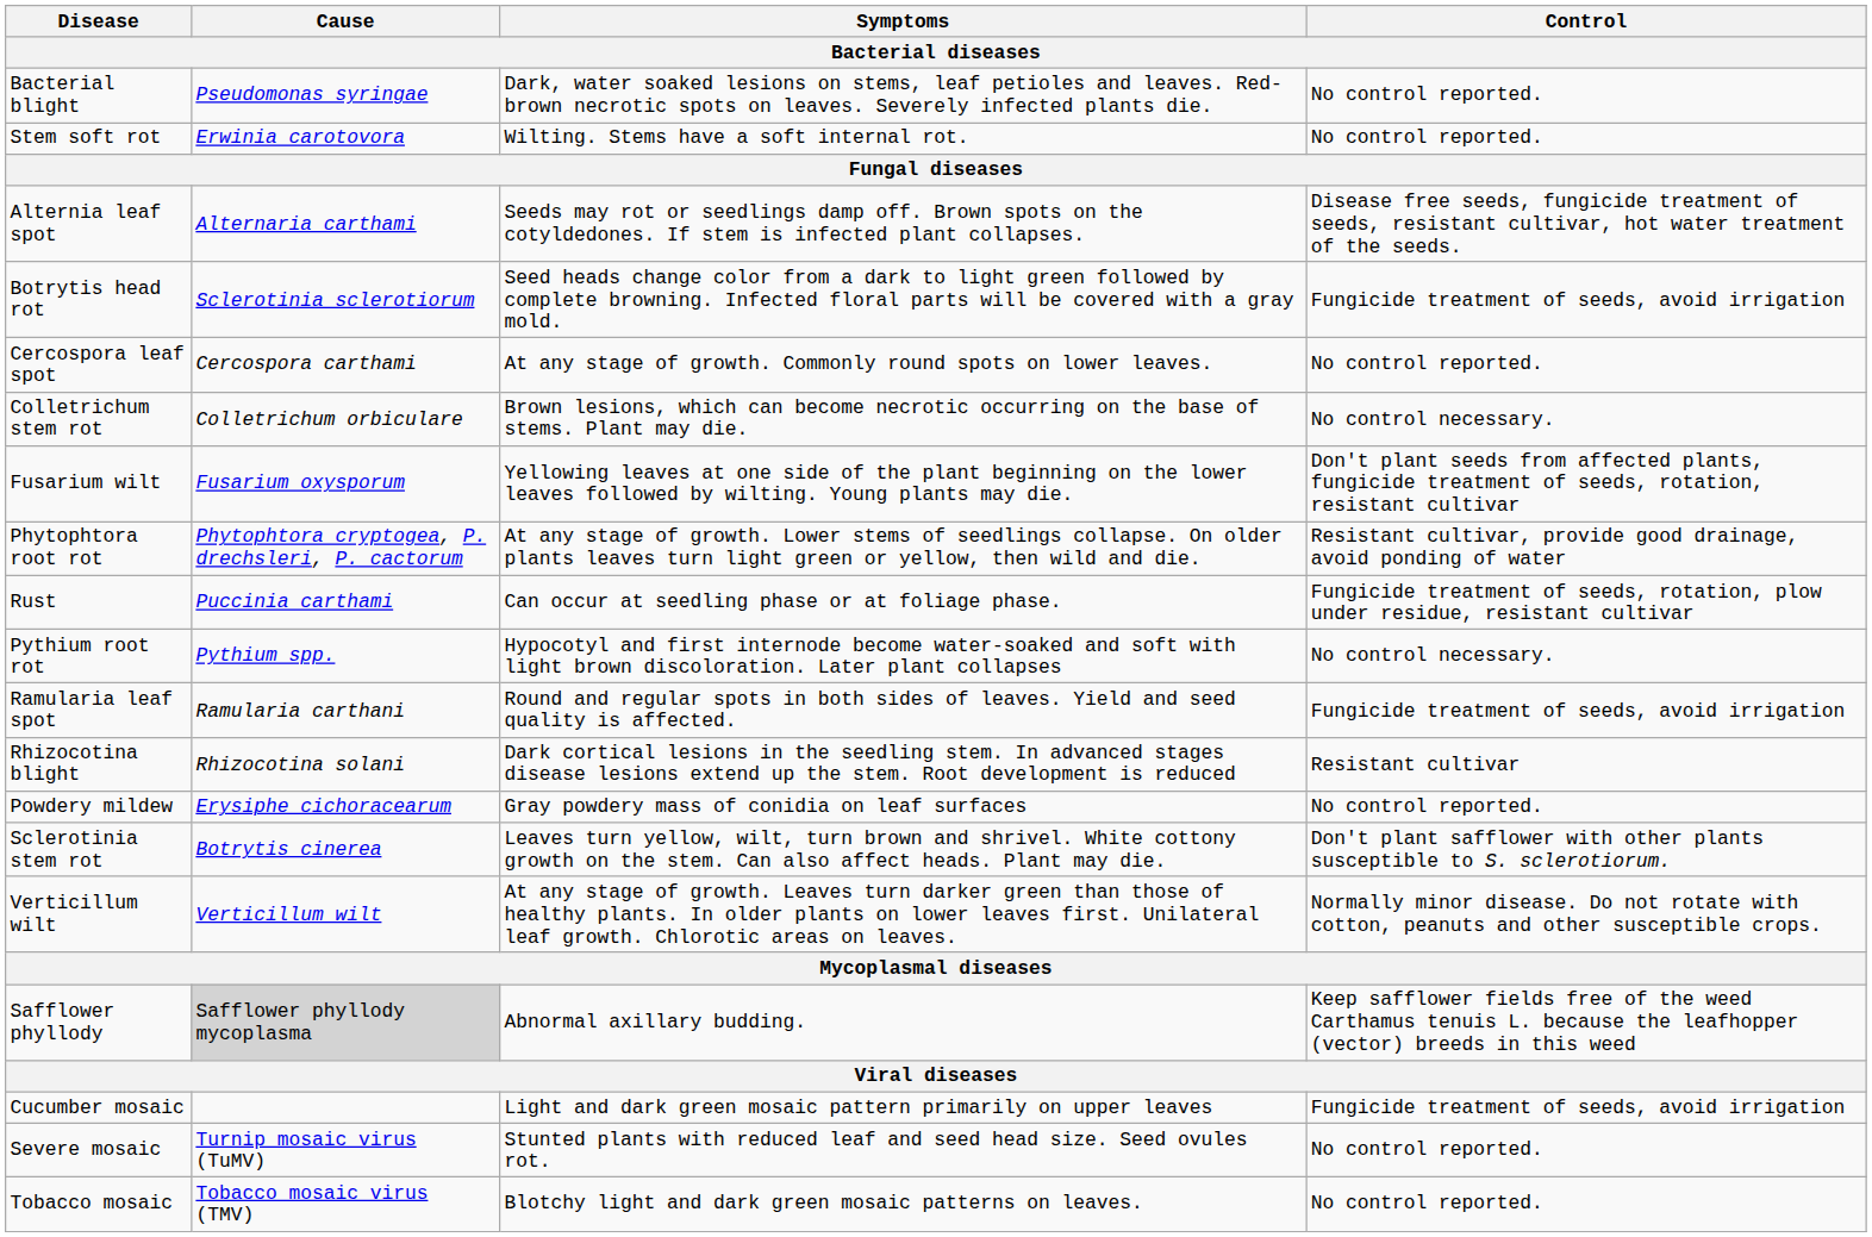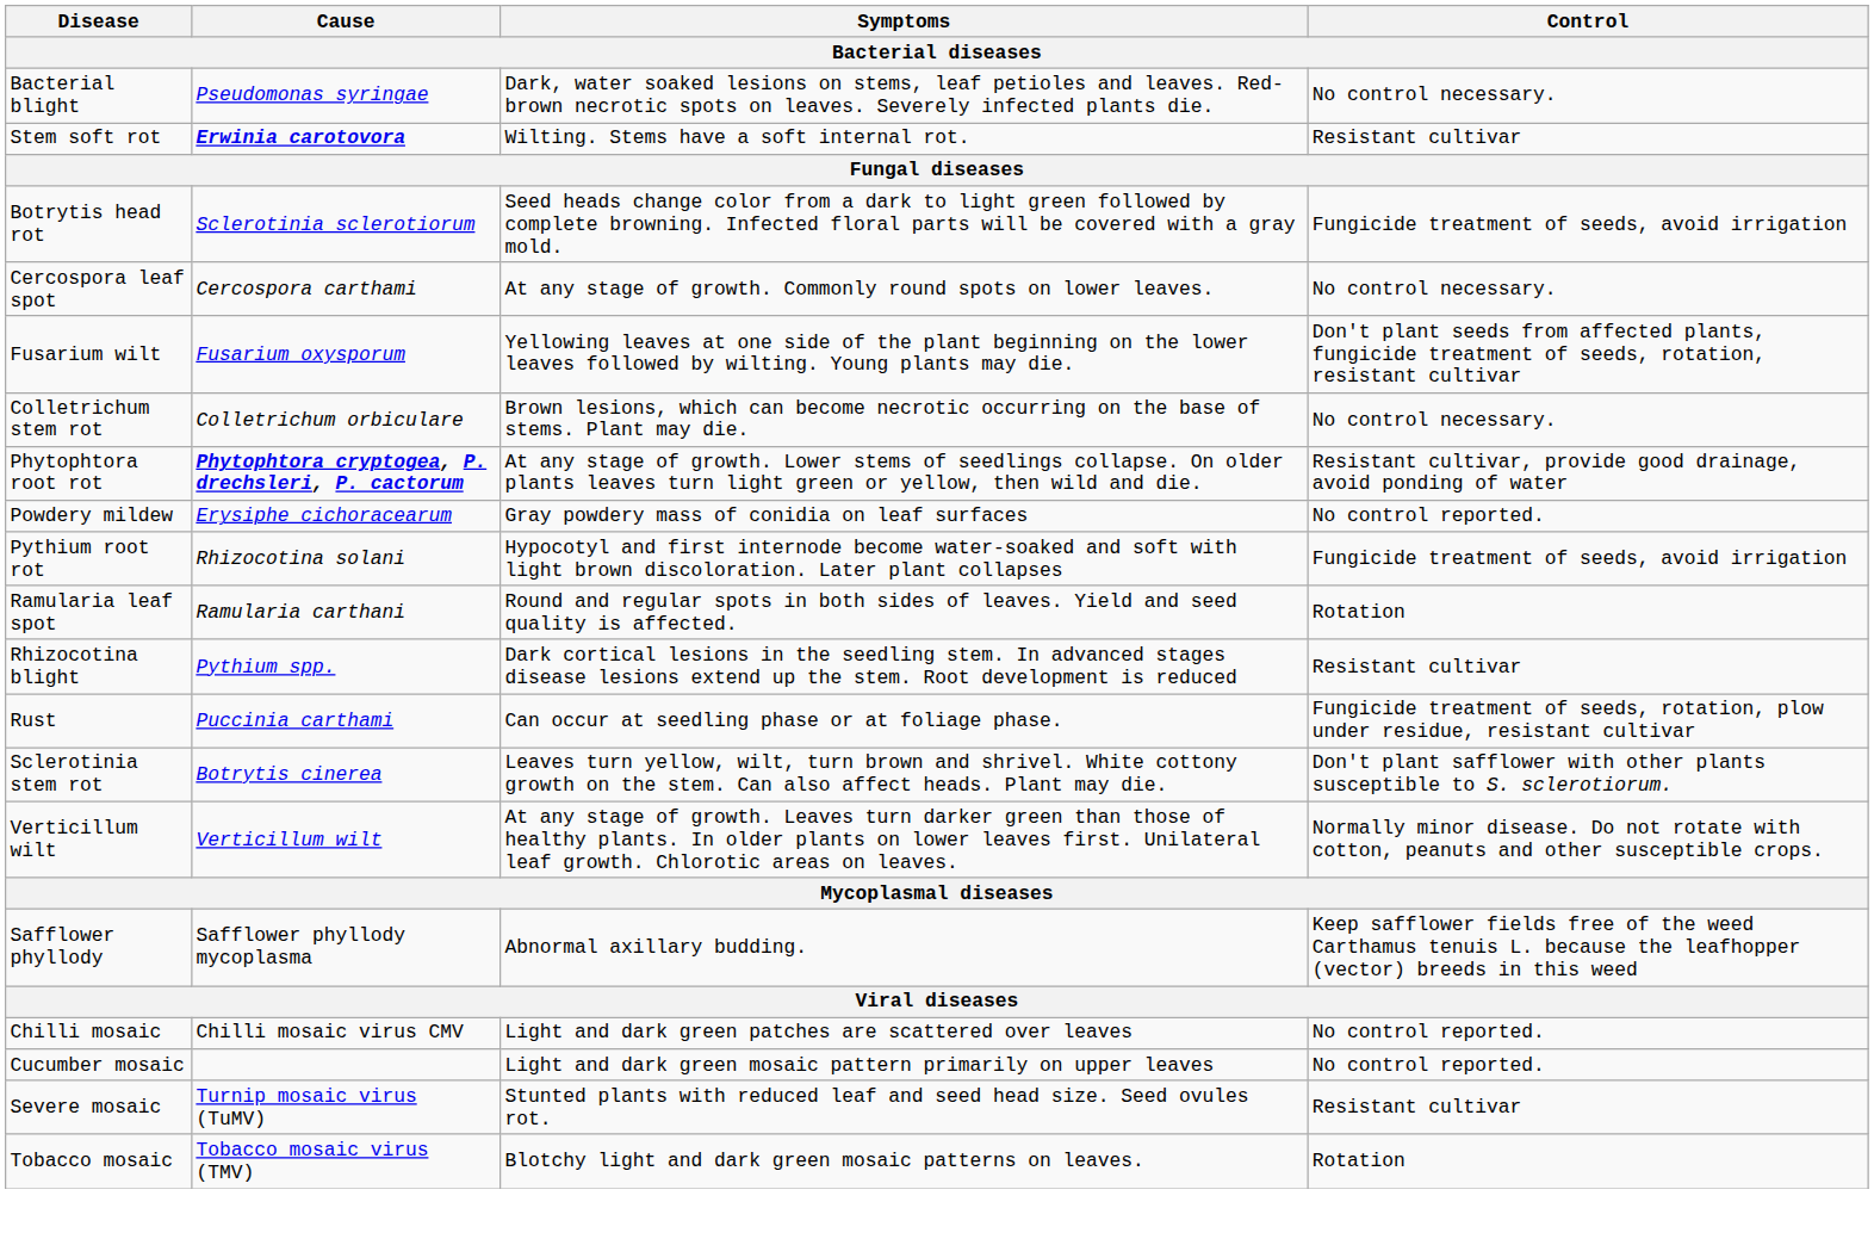Bacterial blight | Control: No control reported. -> No control necessary.
Stem soft rot | Cause: normal -> bold
Stem soft rot | Control: No control reported. -> Resistant cultivar
- row: Alternia leaf spot | Alternaria carthami | Seeds may rot or seedlings damp off. Brown spots on the cotyldedones. If stem is infected plant collapses. | Disease free seeds, fungicide treatment of seeds, resistant cultivar, hot water treatment of the seeds.
Cercospora leaf spot | Control: No control reported. -> No control necessary.
rows swapped: Colletrichum stem rot <-> Fusarium wilt
Phytophtora root rot | Cause: normal -> bold
rows swapped: Powdery mildew <-> Rust
Pythium root rot | Cause: Pythium spp. -> Rhizocotina solani
Pythium root rot | Control: No control necessary. -> Fungicide treatment of seeds, avoid irrigation
Ramularia leaf spot | Control: Fungicide treatment of seeds, avoid irrigation -> Rotation
Rhizocotina blight | Cause: Rhizocotina solani -> Pythium spp.
Safflower phyllody | Cause: lightgrey background -> no background
+ row: Chilli mosaic | Chilli mosaic virus CMV | Light and dark green patches are scattered over leaves | No control reported.
Cucumber mosaic | Control: Fungicide treatment of seeds, avoid irrigation -> No control reported.
Severe mosaic | Control: No control reported. -> Resistant cultivar
Tobacco mosaic | Control: No control reported. -> Rotation
